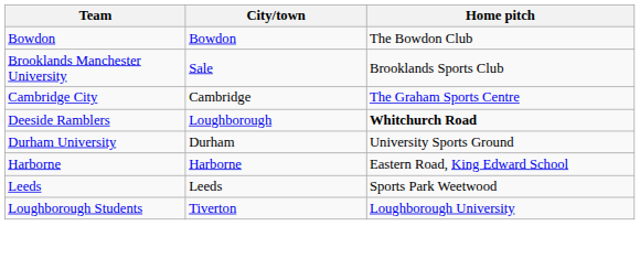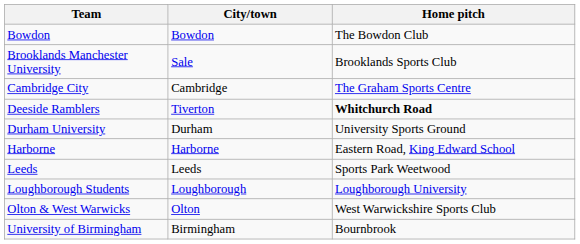Deeside Ramblers | City/town: Loughborough -> Tiverton
Loughborough Students | City/town: Tiverton -> Loughborough
+ row: Olton & West Warwicks | Olton | West Warwickshire Sports Club
+ row: University of Birmingham | Birmingham | Bournbrook
